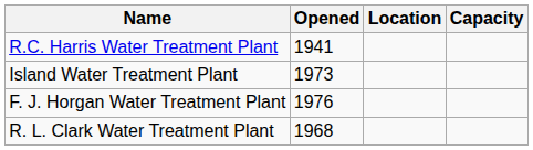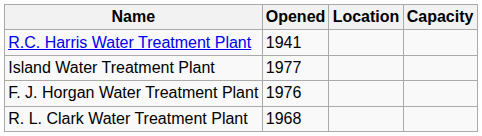Island Water Treatment Plant | Opened: 1973 -> 1977
